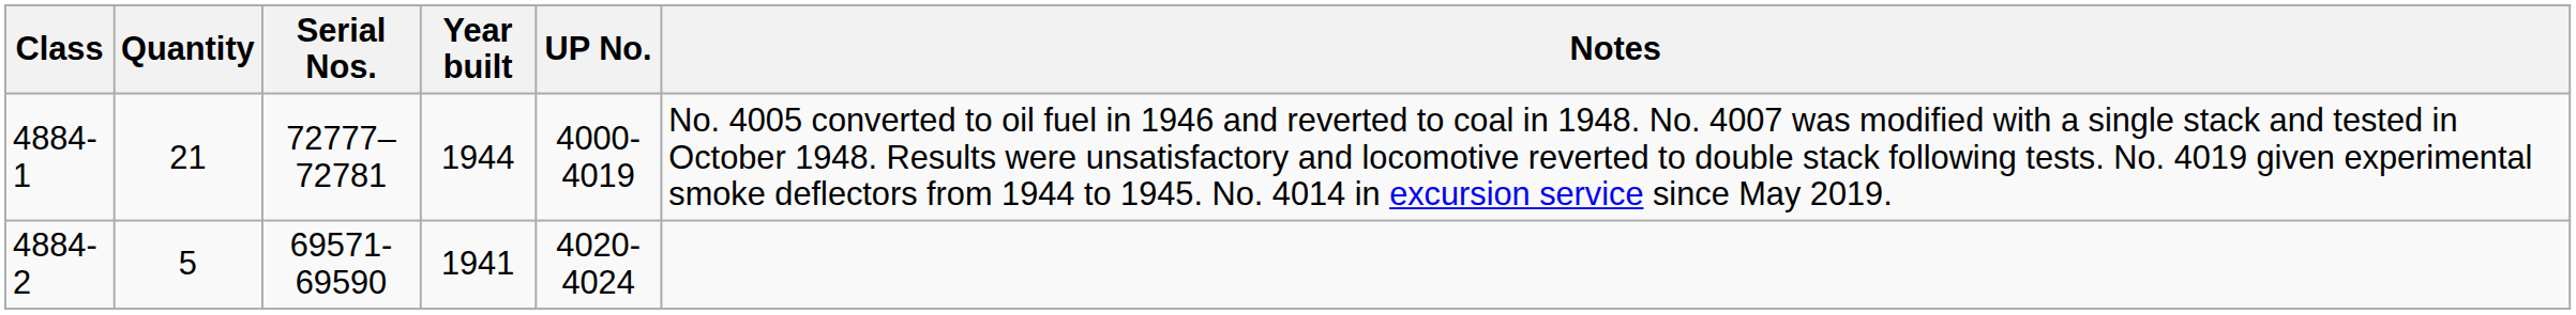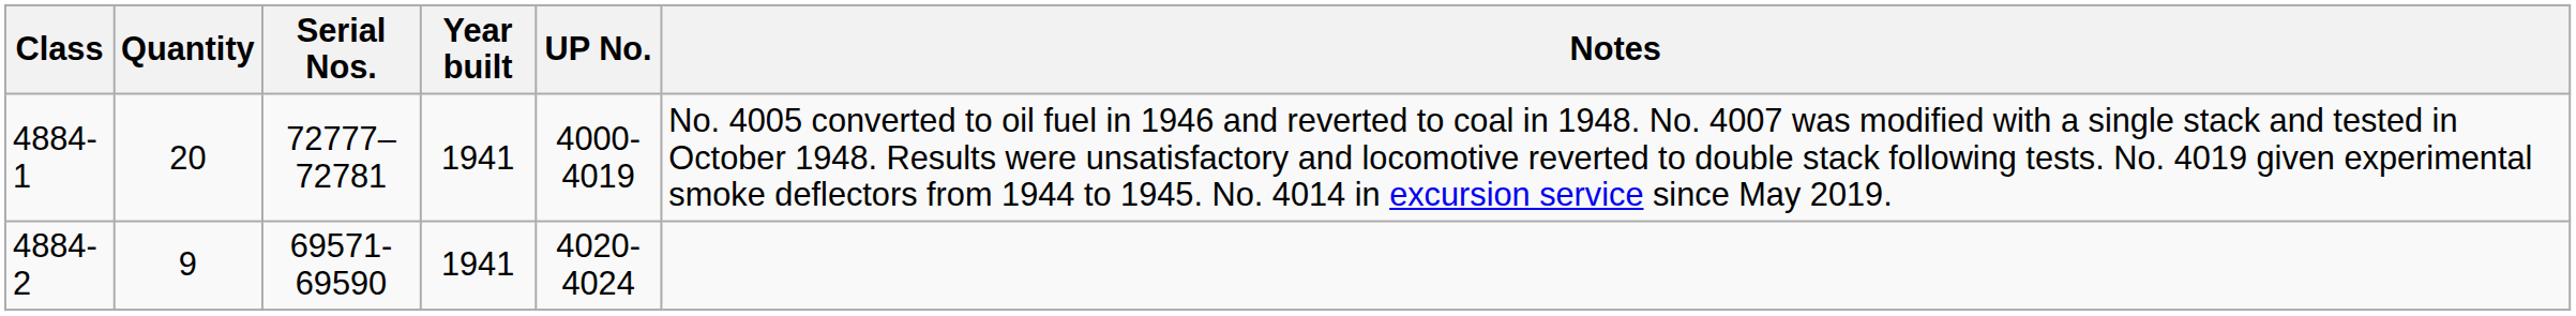4884-1 | Quantity: 21 -> 20
4884-1 | Year built: 1944 -> 1941
4884-2 | Quantity: 5 -> 9
